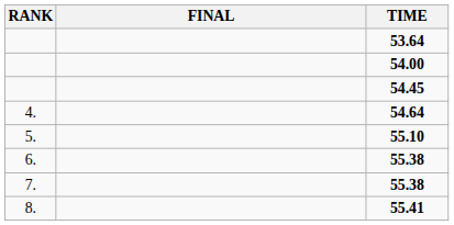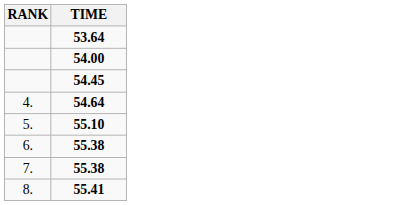- column: FINAL
